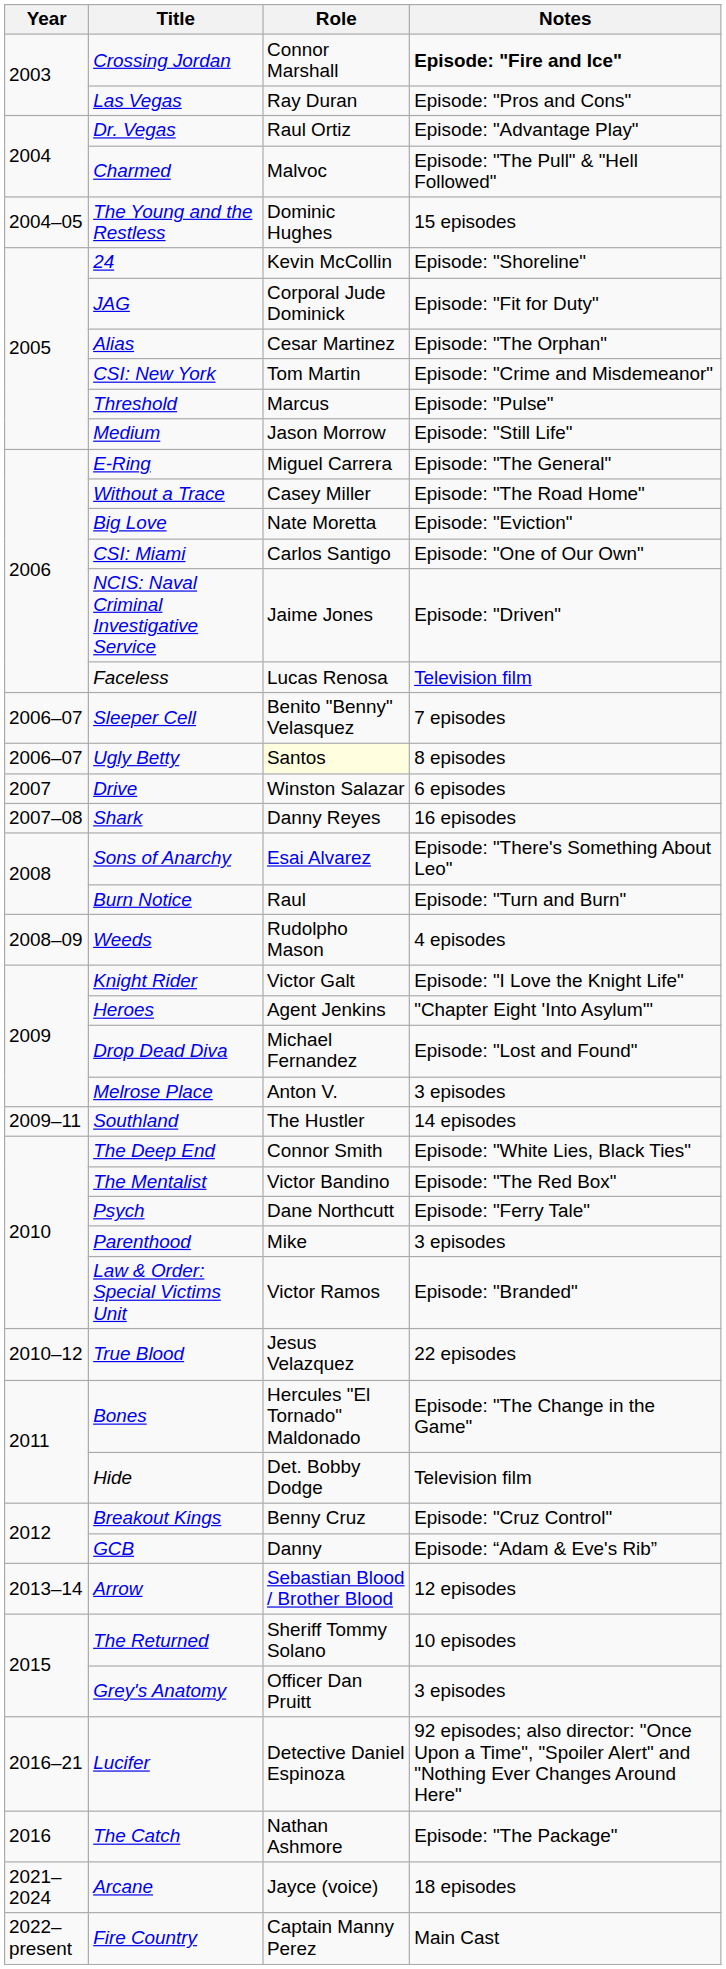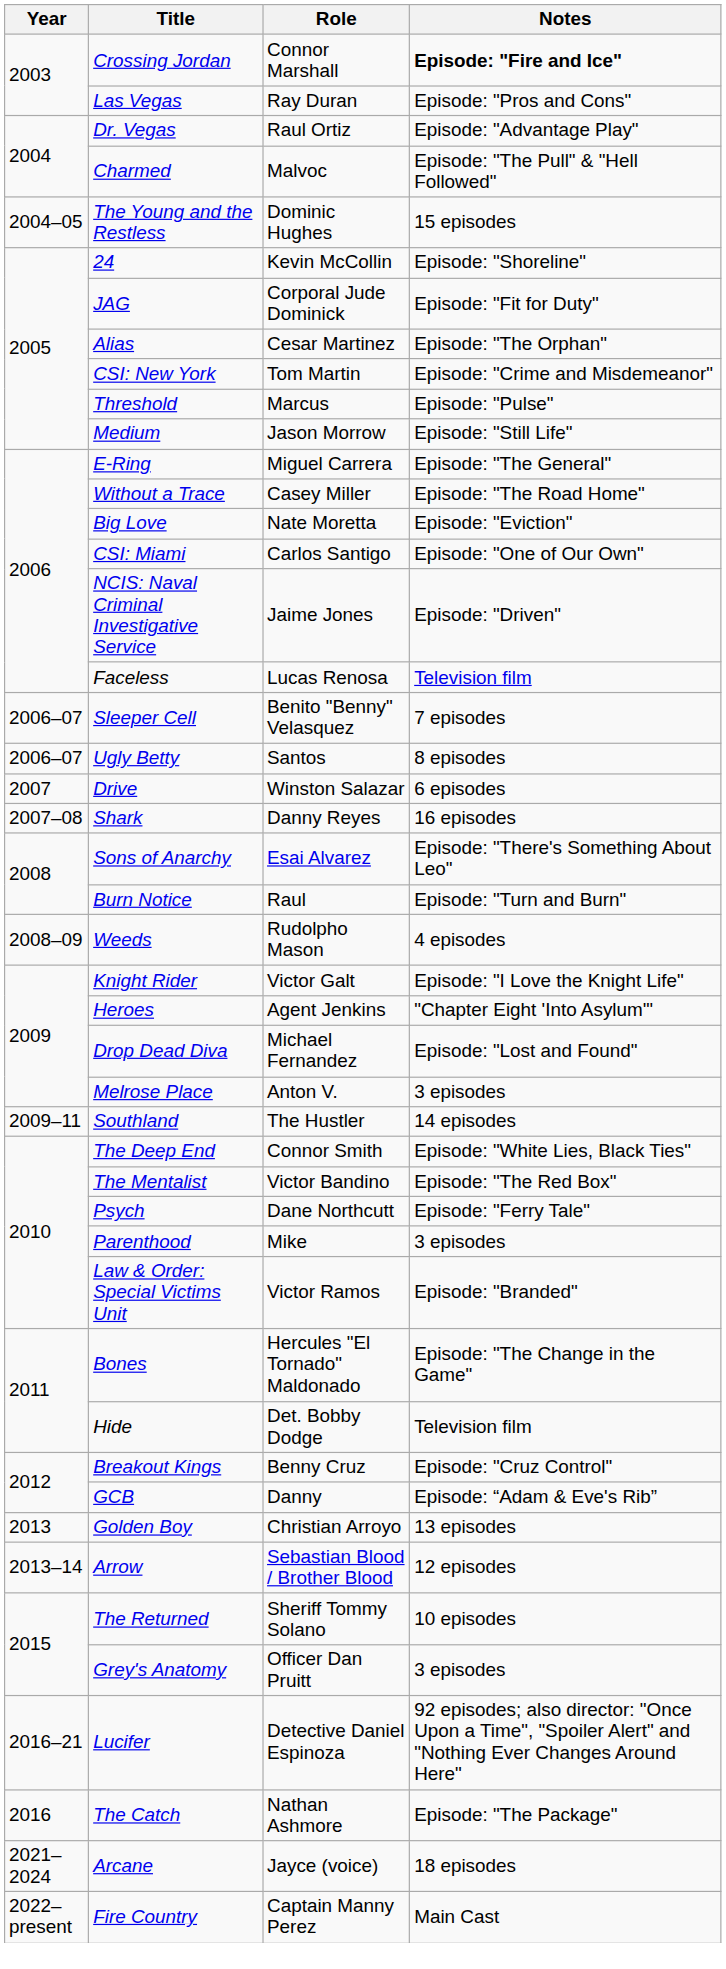Ugly Betty | Role: lightyellow background -> no background
- row: 2010–12 | True Blood | Jesus Velazquez | 22 episodes
+ row: 2013 | Golden Boy | Christian Arroyo | 13 episodes
